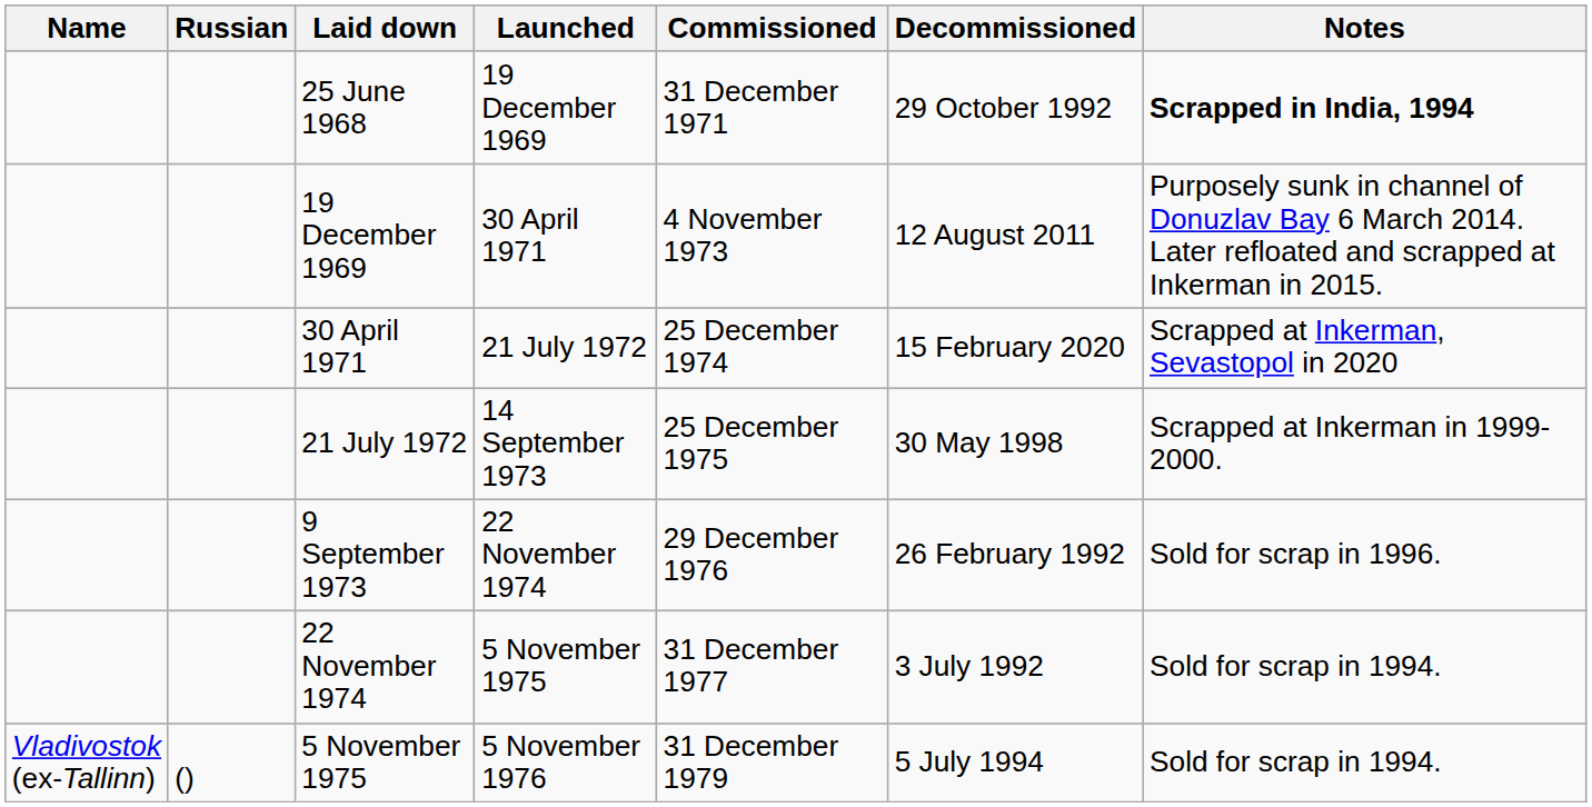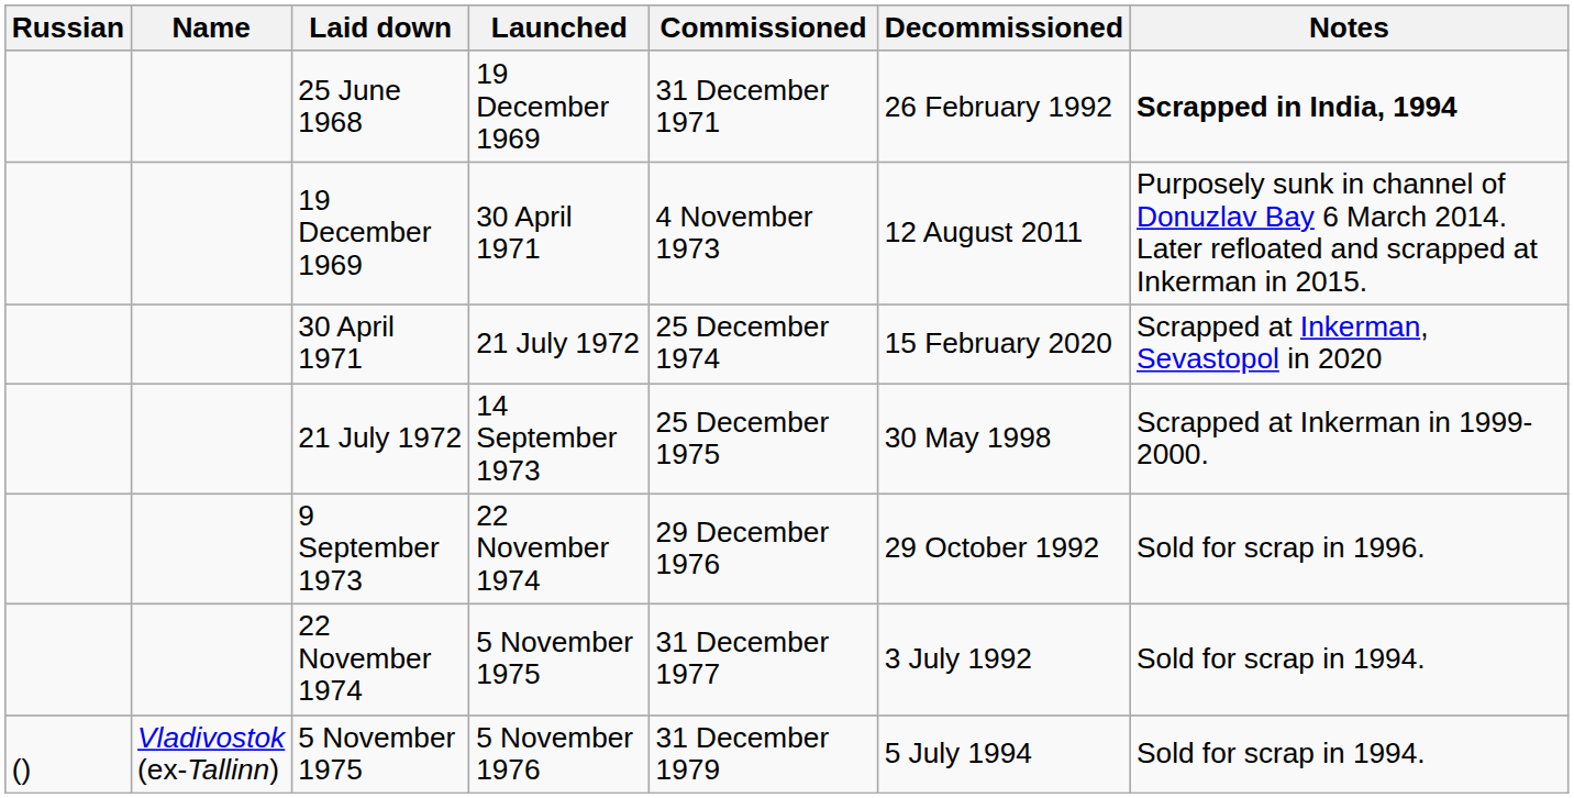columns swapped: Name <-> Russian
25 June 1968 | Decommissioned: 29 October 1992 -> 26 February 1992
9 September 1973 | Decommissioned: 26 February 1992 -> 29 October 1992
